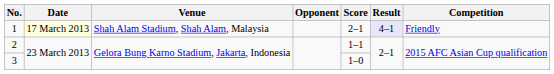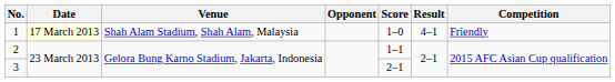1 | Score: 2–1 -> 1–0
1 | Result: lavender background -> no background
3 | Score: 1–0 -> 2–1
